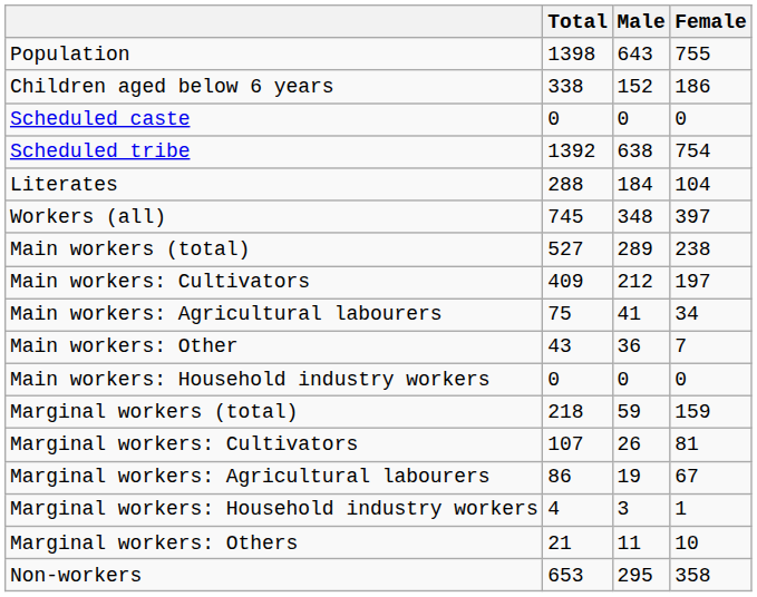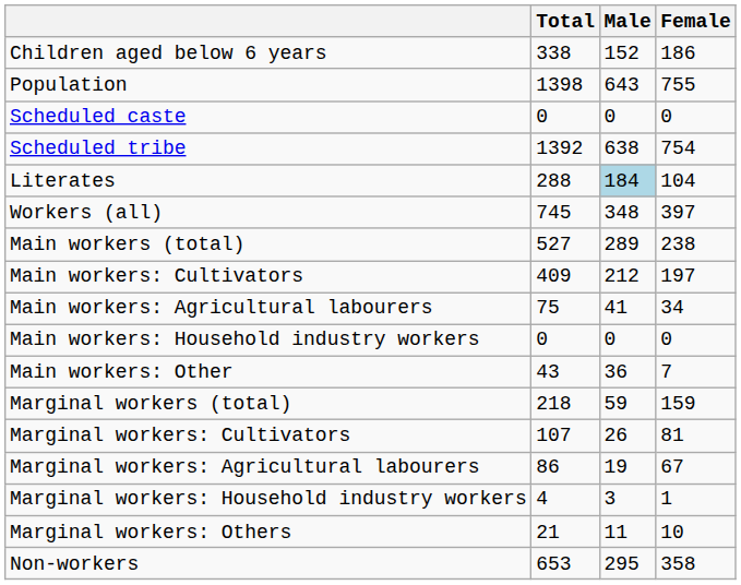rows swapped: Population <-> Children aged below 6 years
Literates | Male: no background -> lightblue background
rows swapped: Main workers: Household industry workers <-> Main workers: Other
